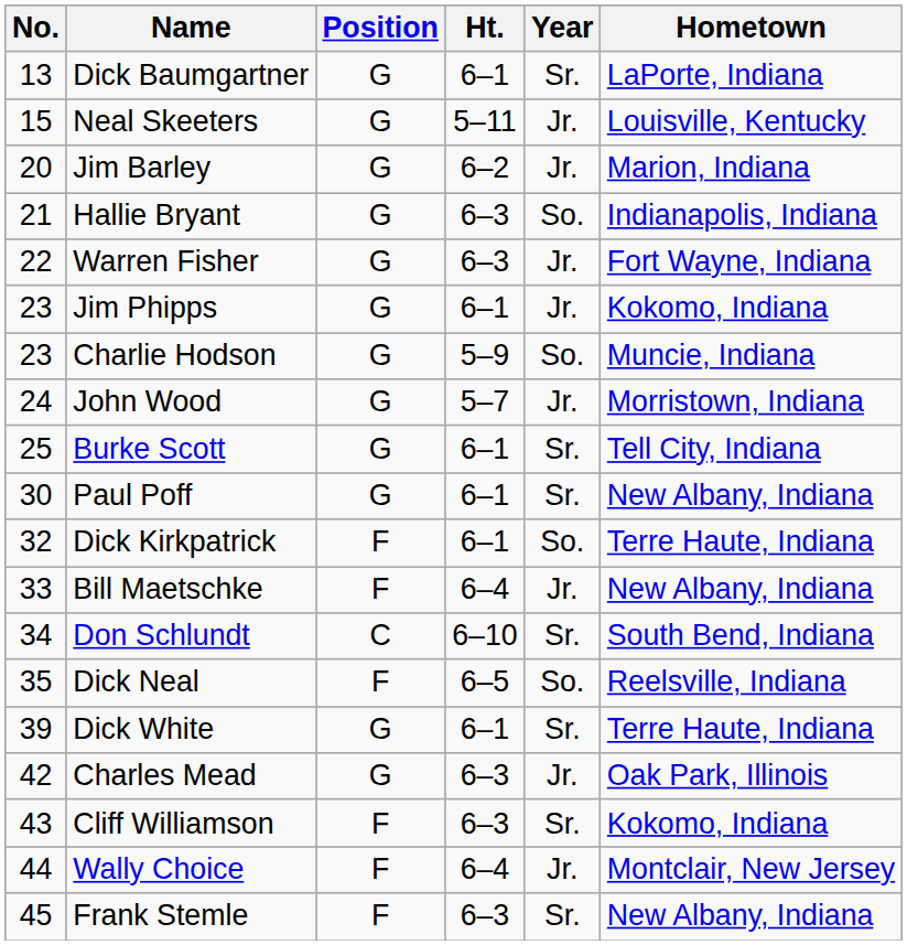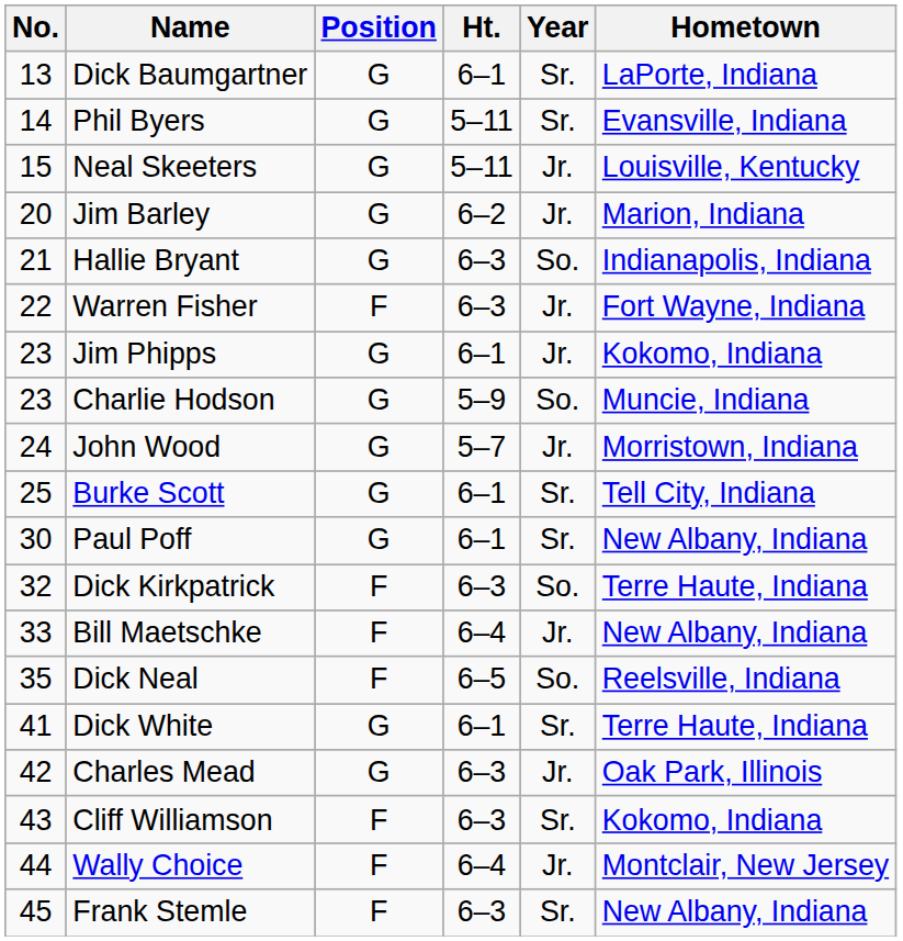+ row: 14 | Phil Byers | G | 5–11 | Sr. | Evansville, Indiana
Warren Fisher | Position: G -> F
Dick Kirkpatrick | Ht.: 6–1 -> 6–3
- row: 34 | Don Schlundt | C | 6–10 | Sr. | South Bend, Indiana
Dick White | No.: 39 -> 41
